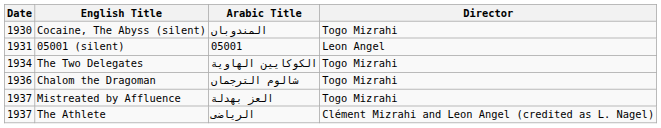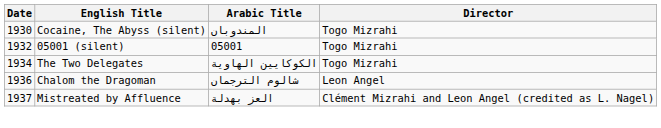05001 (silent) | Date: 1931 -> 1932
05001 (silent) | Director: Leon Angel -> Togo Mizrahi
Chalom the Dragoman | Director: Togo Mizrahi -> Leon Angel
Mistreated by Affluence | Director: Togo Mizrahi -> Clément Mizrahi and Leon Angel (credited as L. Nagel)
- row: 1937 | The Athlete | الرياضى | Clément Mizrahi and Leon Angel (credited as L. Nagel)
